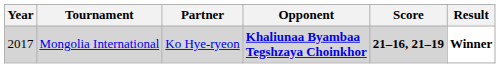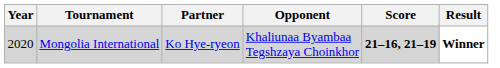Mongolia International | Year: 2017 -> 2020
Mongolia International | Opponent: bold -> normal
